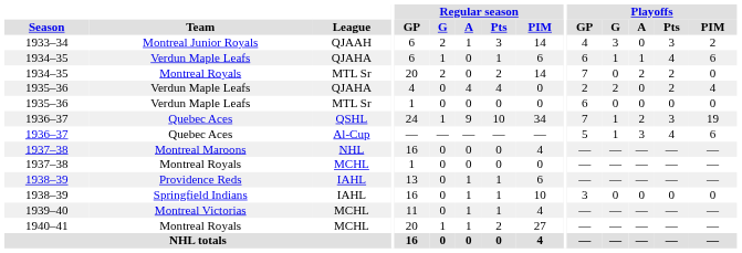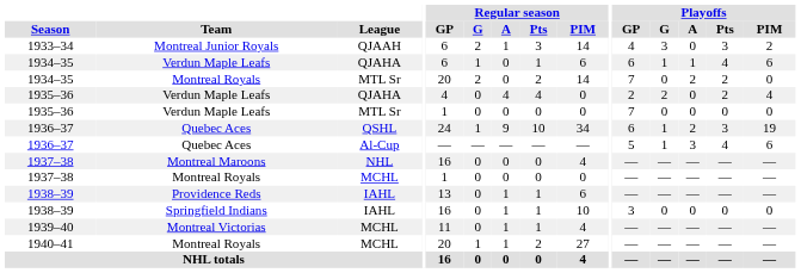1935–36 / MTL Sr | Playoffs / GP: 6 -> 7
1936–37 / QSHL | Playoffs / GP: 7 -> 6
